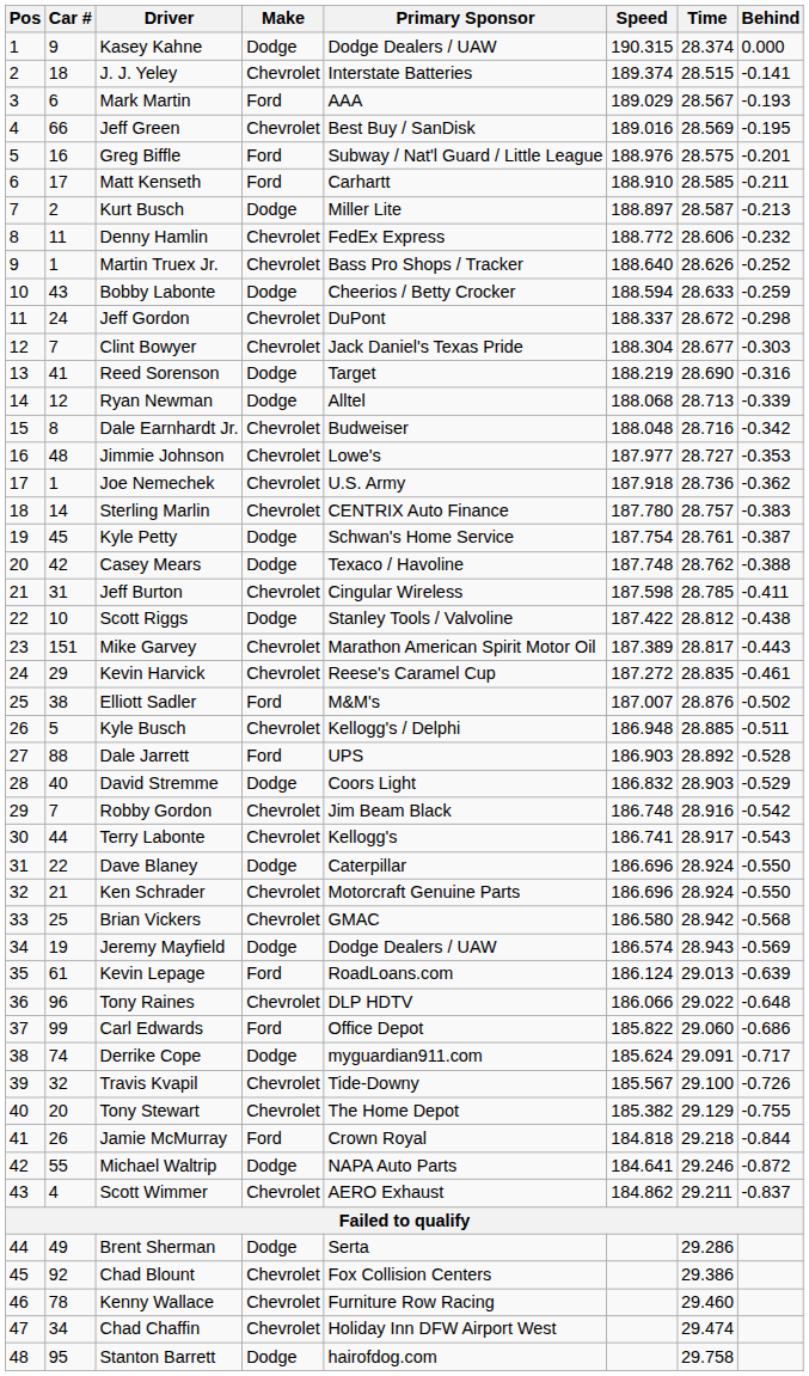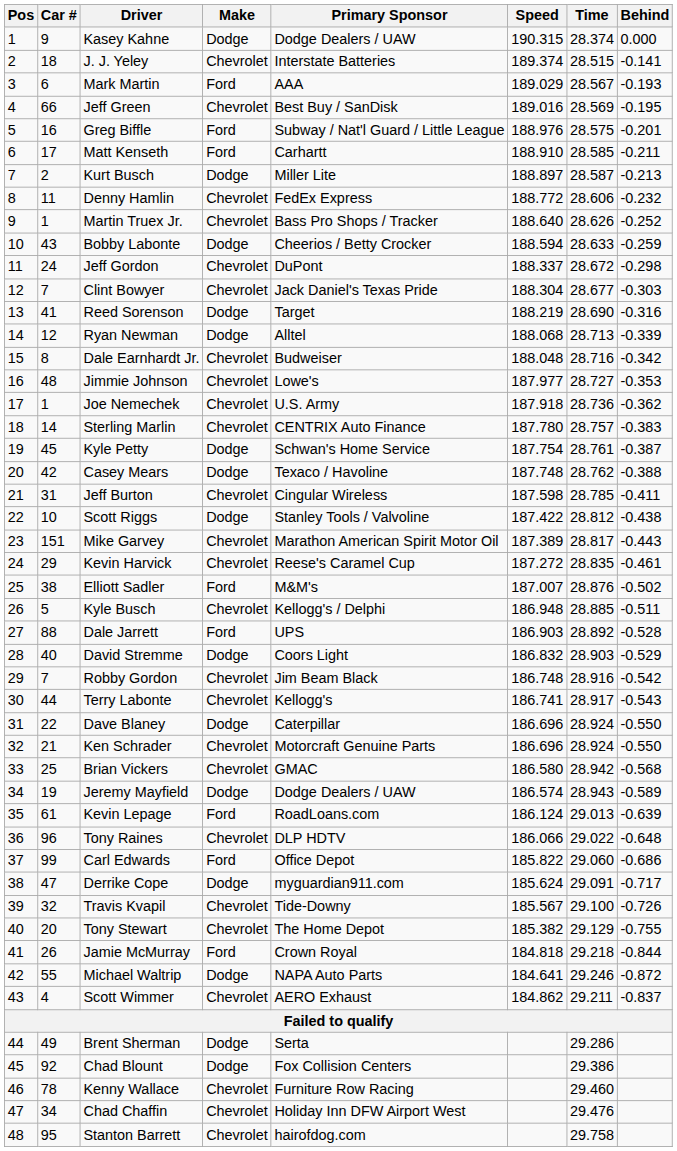Jeremy Mayfield | Behind: -0.569 -> -0.589
Derrike Cope | Car #: 74 -> 47
Chad Blount | Make: Chevrolet -> Dodge
Chad Chaffin | Time: 29.474 -> 29.476
Stanton Barrett | Make: Dodge -> Chevrolet
